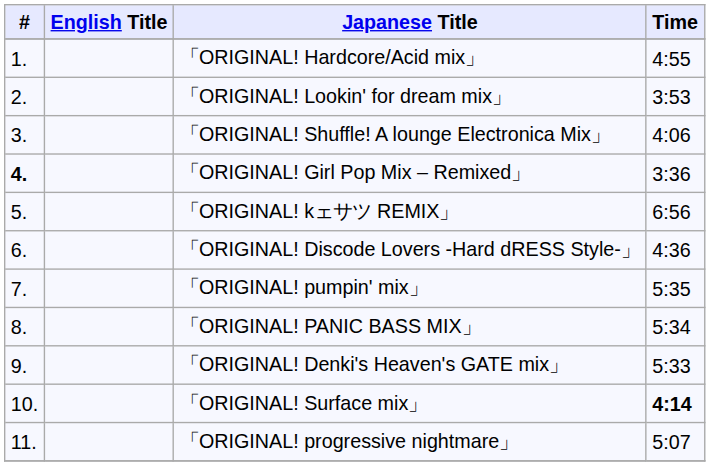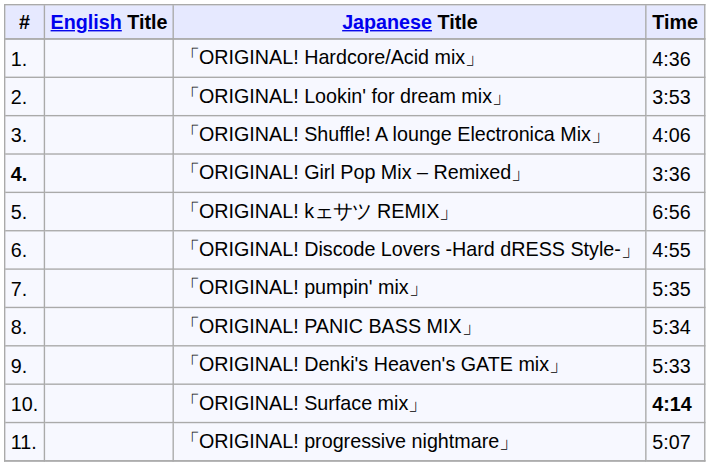「ORIGINAL! Hardcore/Acid mix」 | Time: 4:55 -> 4:36
「ORIGINAL! Discode Lovers -Hard dRESS Style-」 | Time: 4:36 -> 4:55
